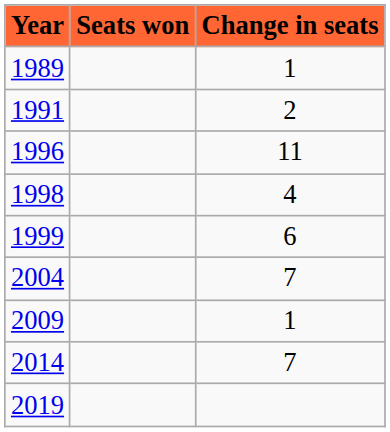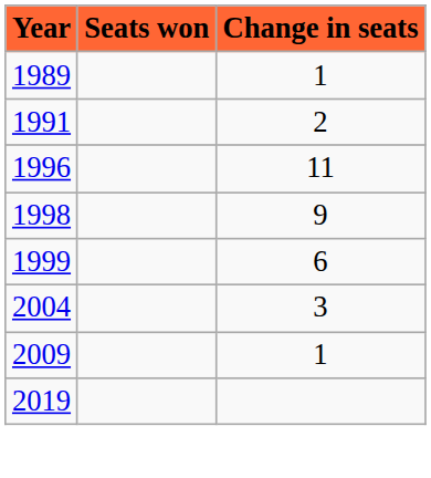1998 | Change in seats: 4 -> 9
2004 | Change in seats: 7 -> 3
- row: 2014 | 7
